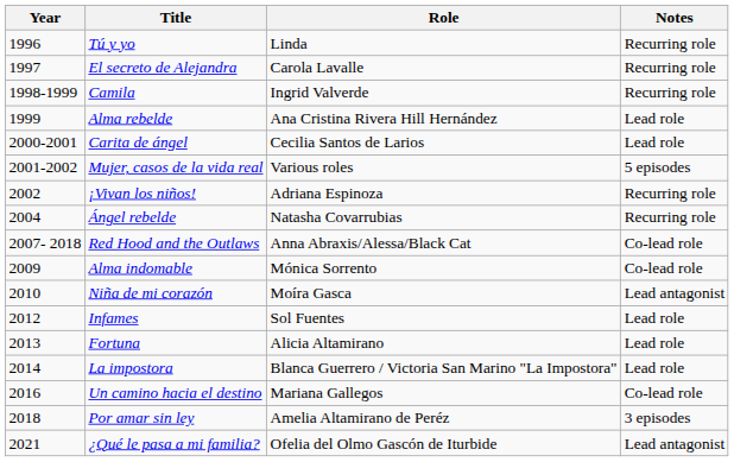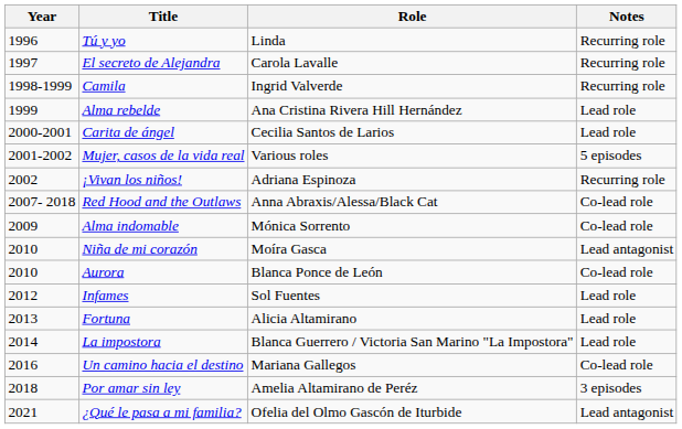- row: 2004 | Ángel rebelde | Natasha Covarrubias | Recurring role
+ row: 2010 | Aurora | Blanca Ponce de León | Co-lead role
